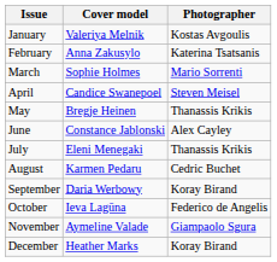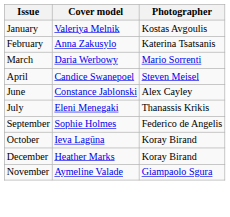March | Cover model: Sophie Holmes -> Daria Werbowy
- row: May | Bregje Heinen | Thanassis Krikis
- row: August | Karmen Pedaru | Cedric Buchet
September | Cover model: Daria Werbowy -> Sophie Holmes
September | Photographer: Koray Birand -> Federico de Angelis
October | Photographer: Federico de Angelis -> Koray Birand
rows swapped: November <-> December
